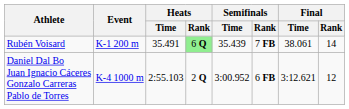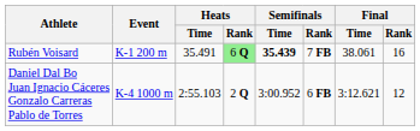Rubén Voisard | Semifinals / Time: normal -> bold
Rubén Voisard | Final / Rank: 14 -> 16
